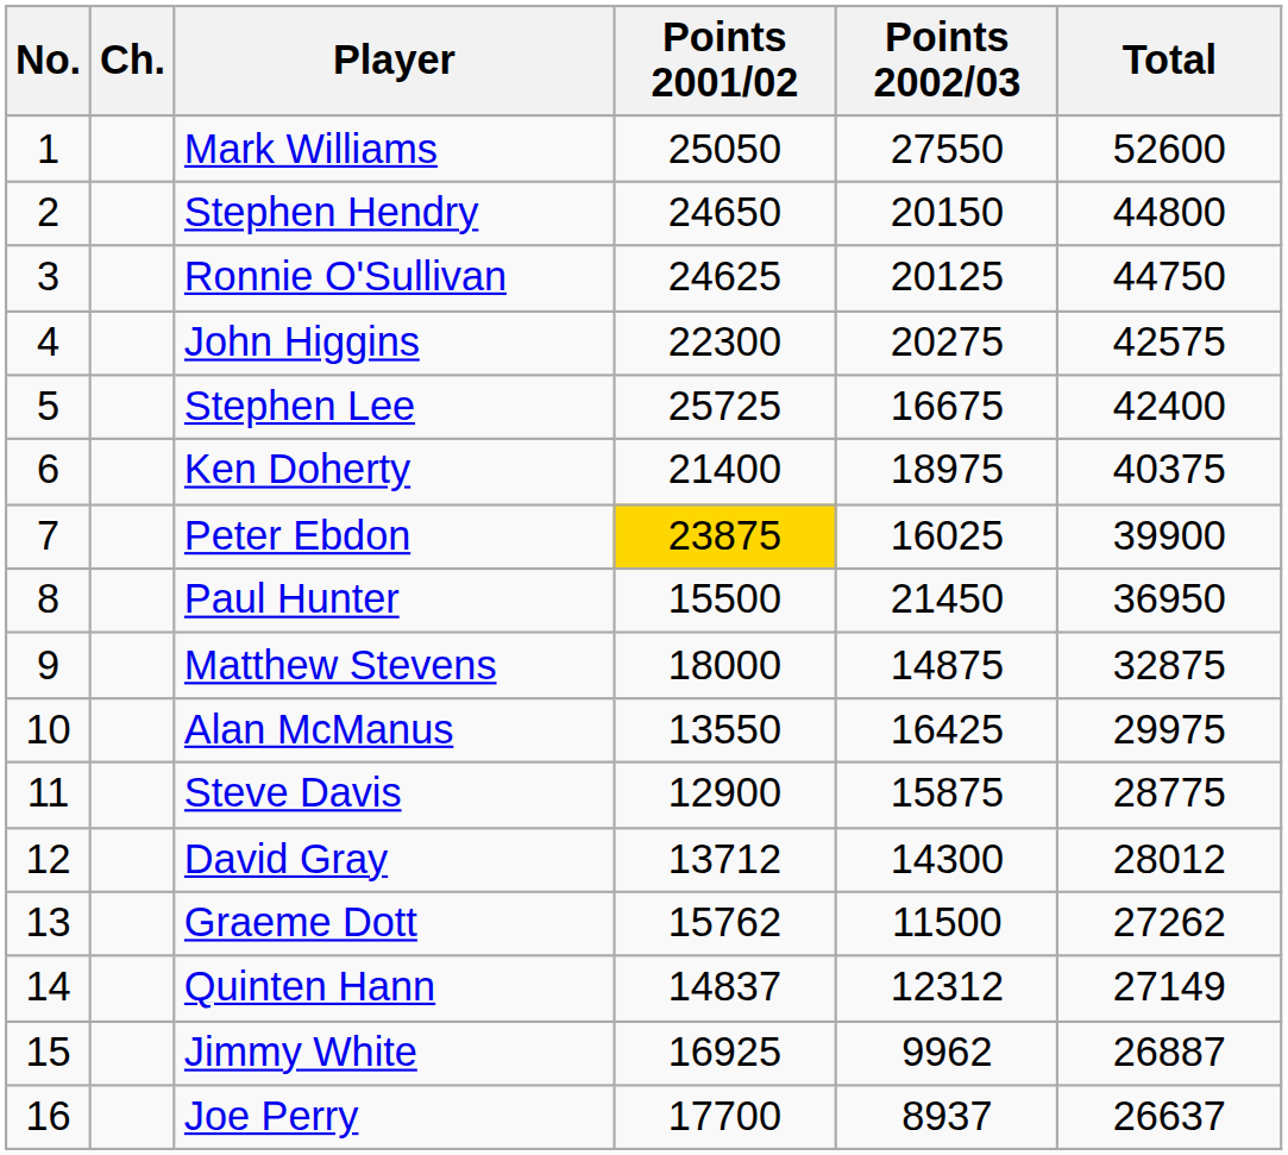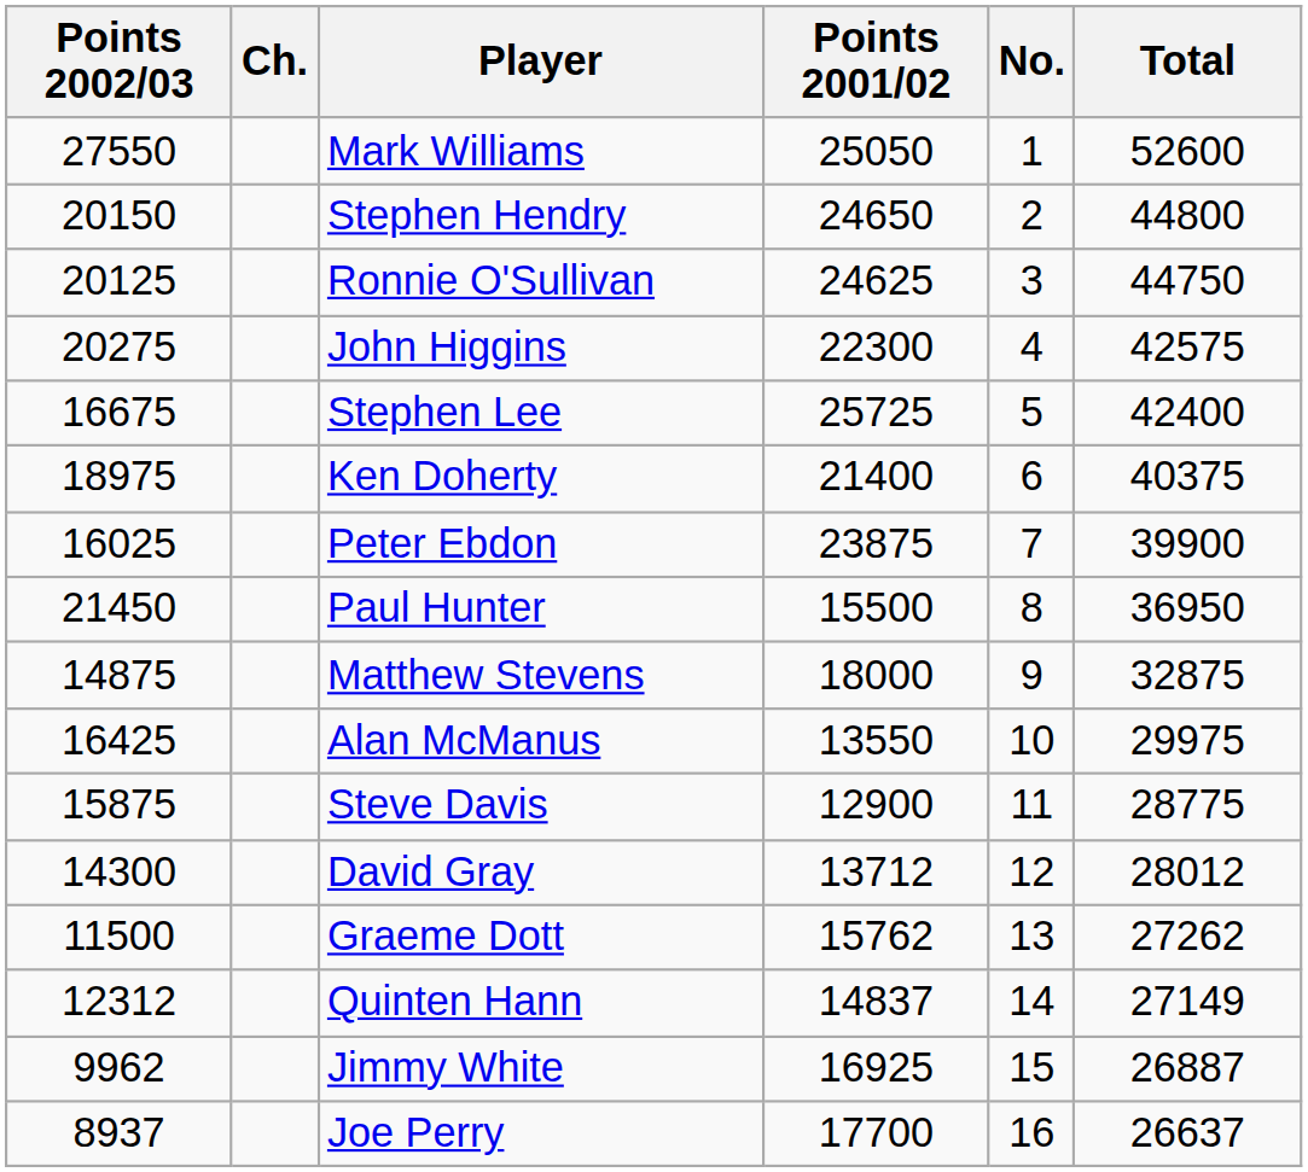columns swapped: No. <-> Points 2002/03
Peter Ebdon | Points 2001/02: gold background -> no background
